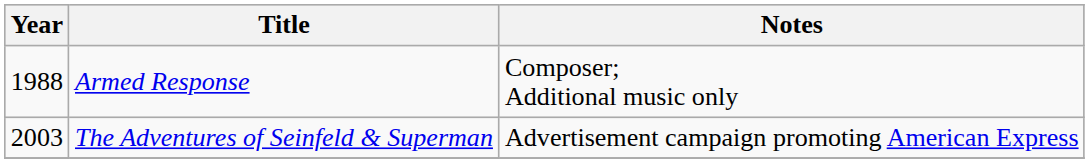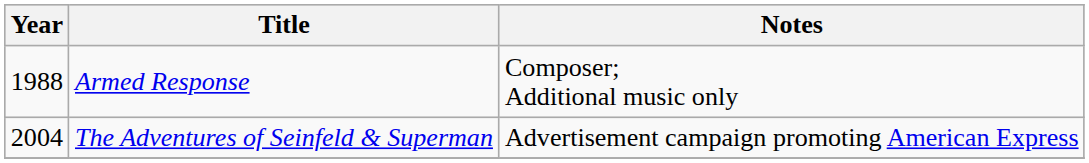The Adventures of Seinfeld & Superman | Year: 2003 -> 2004
